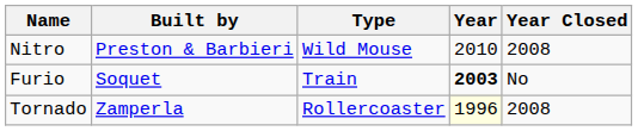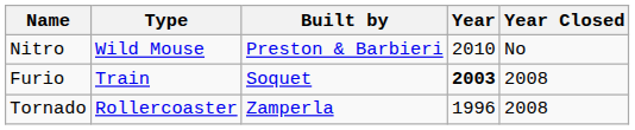columns swapped: Type <-> Built by
Nitro | Year Closed: 2008 -> No
Furio | Year Closed: No -> 2008
Tornado | Year: lightyellow background -> no background
